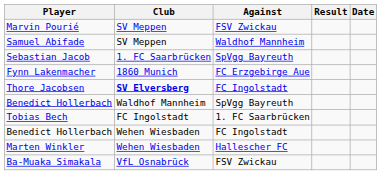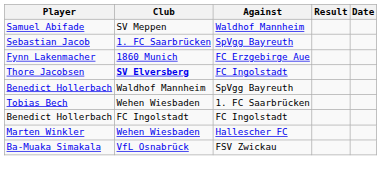- row: Marvin Pourié | SV Meppen | FSV Zwickau
Tobias Bech | Club: FC Ingolstadt -> Wehen Wiesbaden
Benedict Hollerbach / FC Ingolstadt | Club: Wehen Wiesbaden -> FC Ingolstadt
